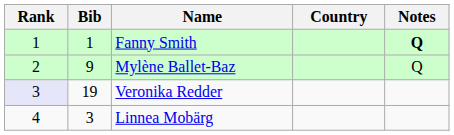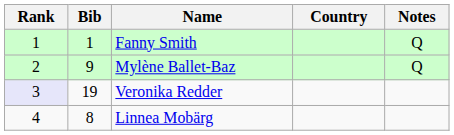Fanny Smith | Notes: bold -> normal
Linnea Mobärg | Bib: 3 -> 8
